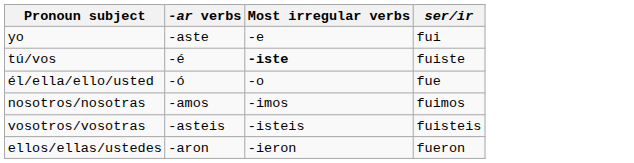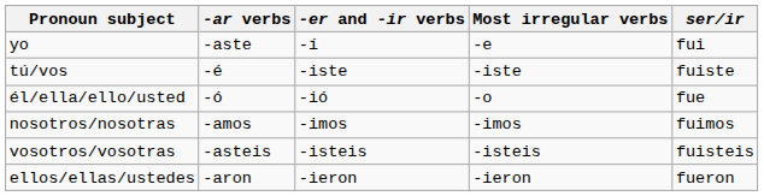+ column: -er and -ir verbs | -í | -iste | -ió | -imos | -isteis | -ieron
tú/vos | Most irregular verbs: bold -> normal
